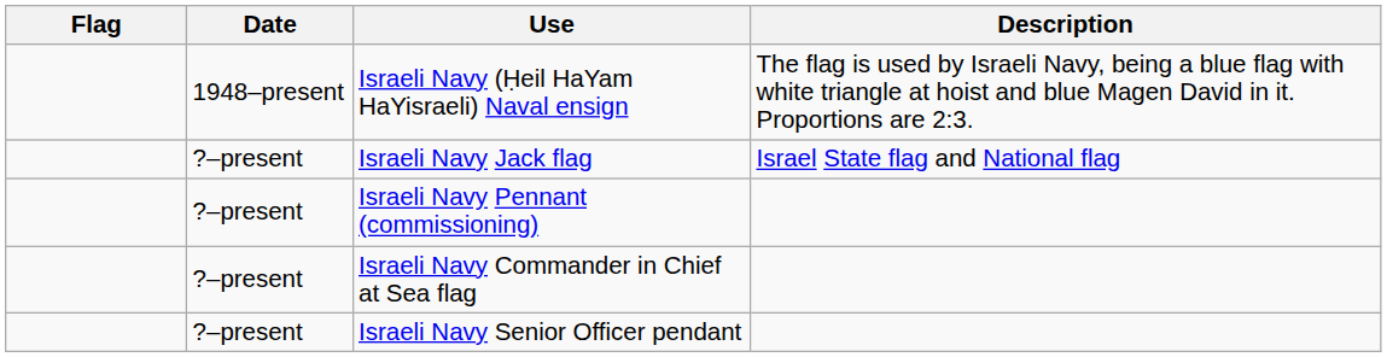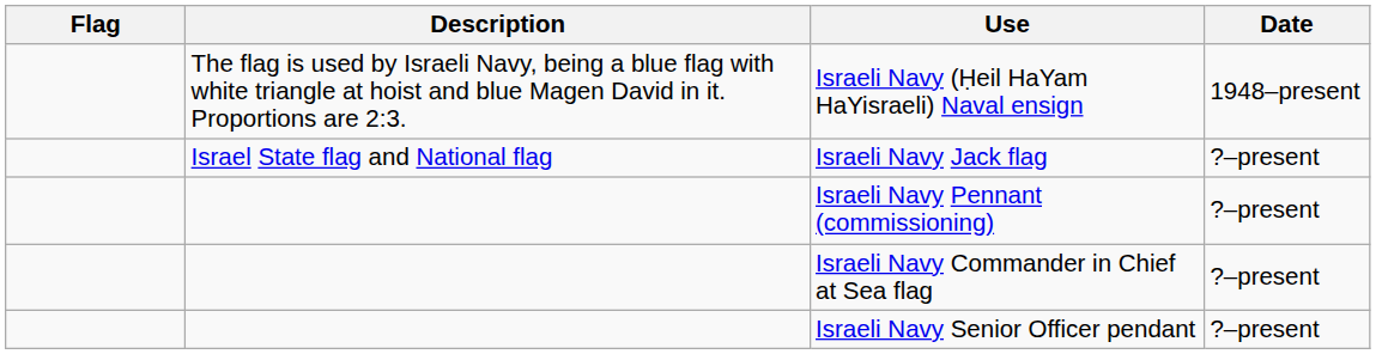columns swapped: Date <-> Description
